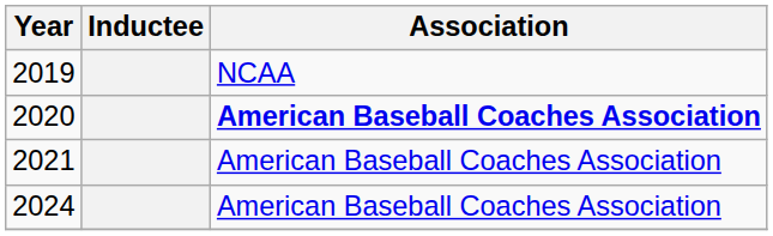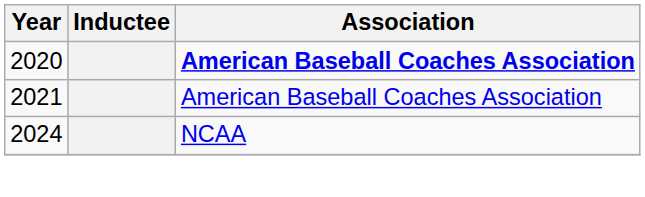- row: 2019 | NCAA
2024 | Association: American Baseball Coaches Association -> NCAA
